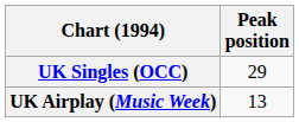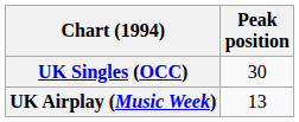UK Singles (OCC) | Peak position: 29 -> 30
